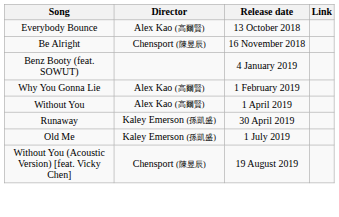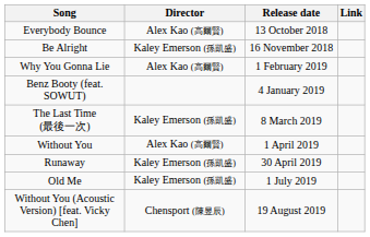Be Alright | Director: Chensport (陳昱辰) -> Kaley Emerson (孫凱盛)
rows swapped: Benz Booty (feat. SOWUT) <-> Why You Gonna Lie
+ row: The Last Time (最後一次) | Kaley Emerson (孫凱盛) | 8 March 2019
